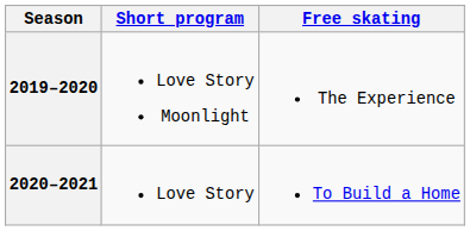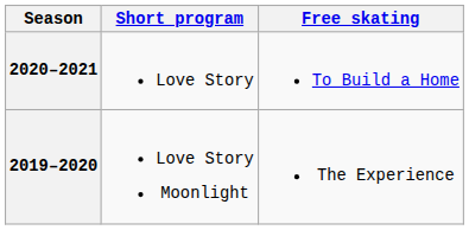rows swapped: 2020–2021 <-> 2019–2020
